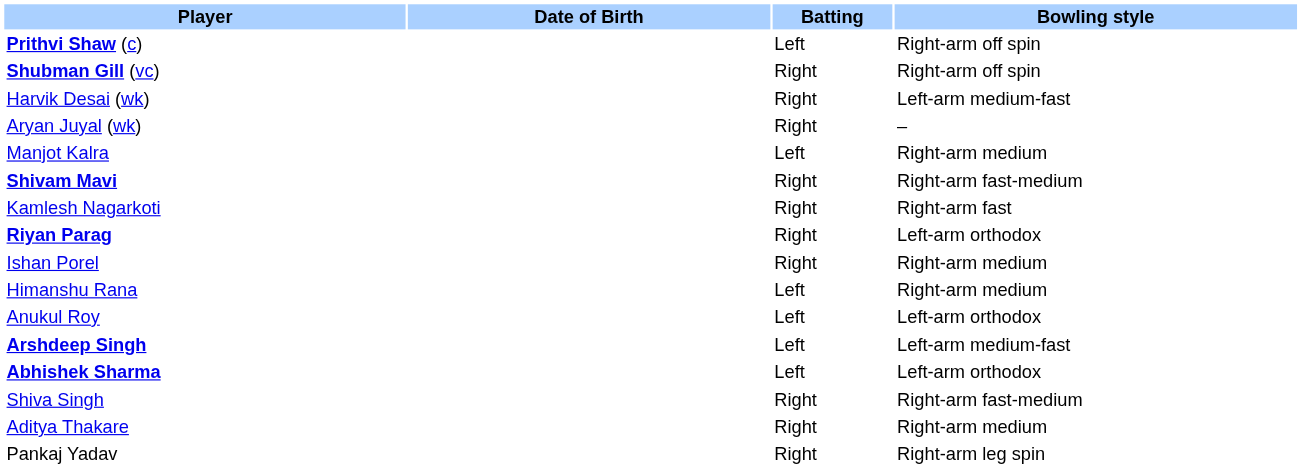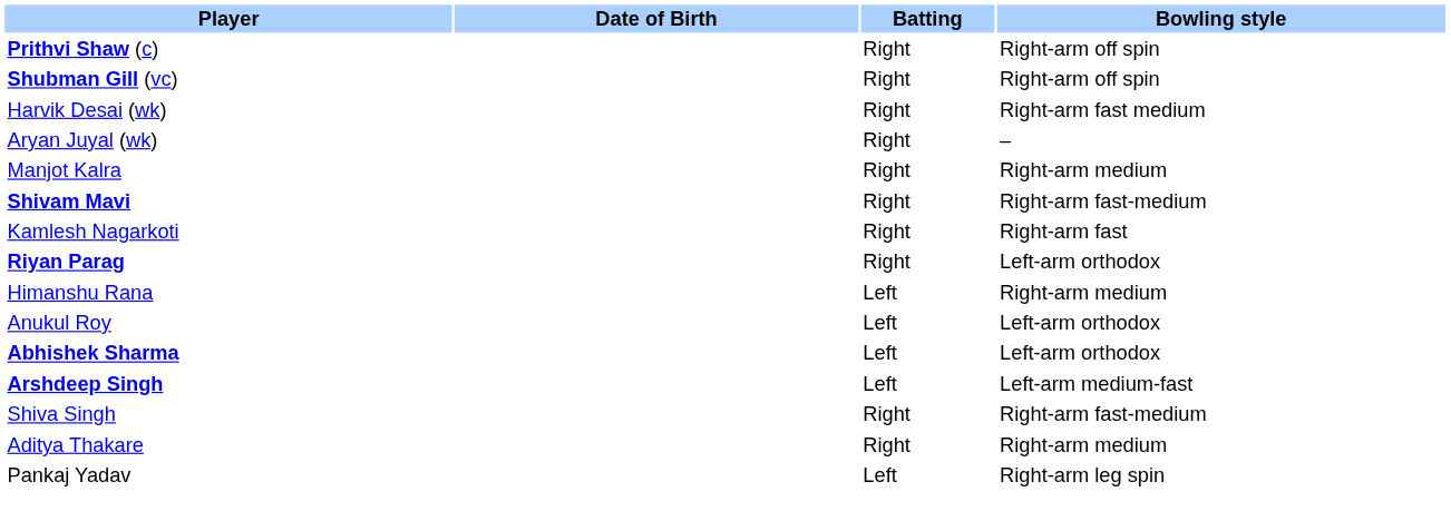Prithvi Shaw (c) | Batting: Left -> Right
Harvik Desai (wk) | Bowling style: Left-arm medium-fast -> Right-arm fast medium
Manjot Kalra | Batting: Left -> Right
- row: Ishan Porel | Right | Right-arm medium
rows swapped: Abhishek Sharma <-> Arshdeep Singh
Pankaj Yadav | Batting: Right -> Left
